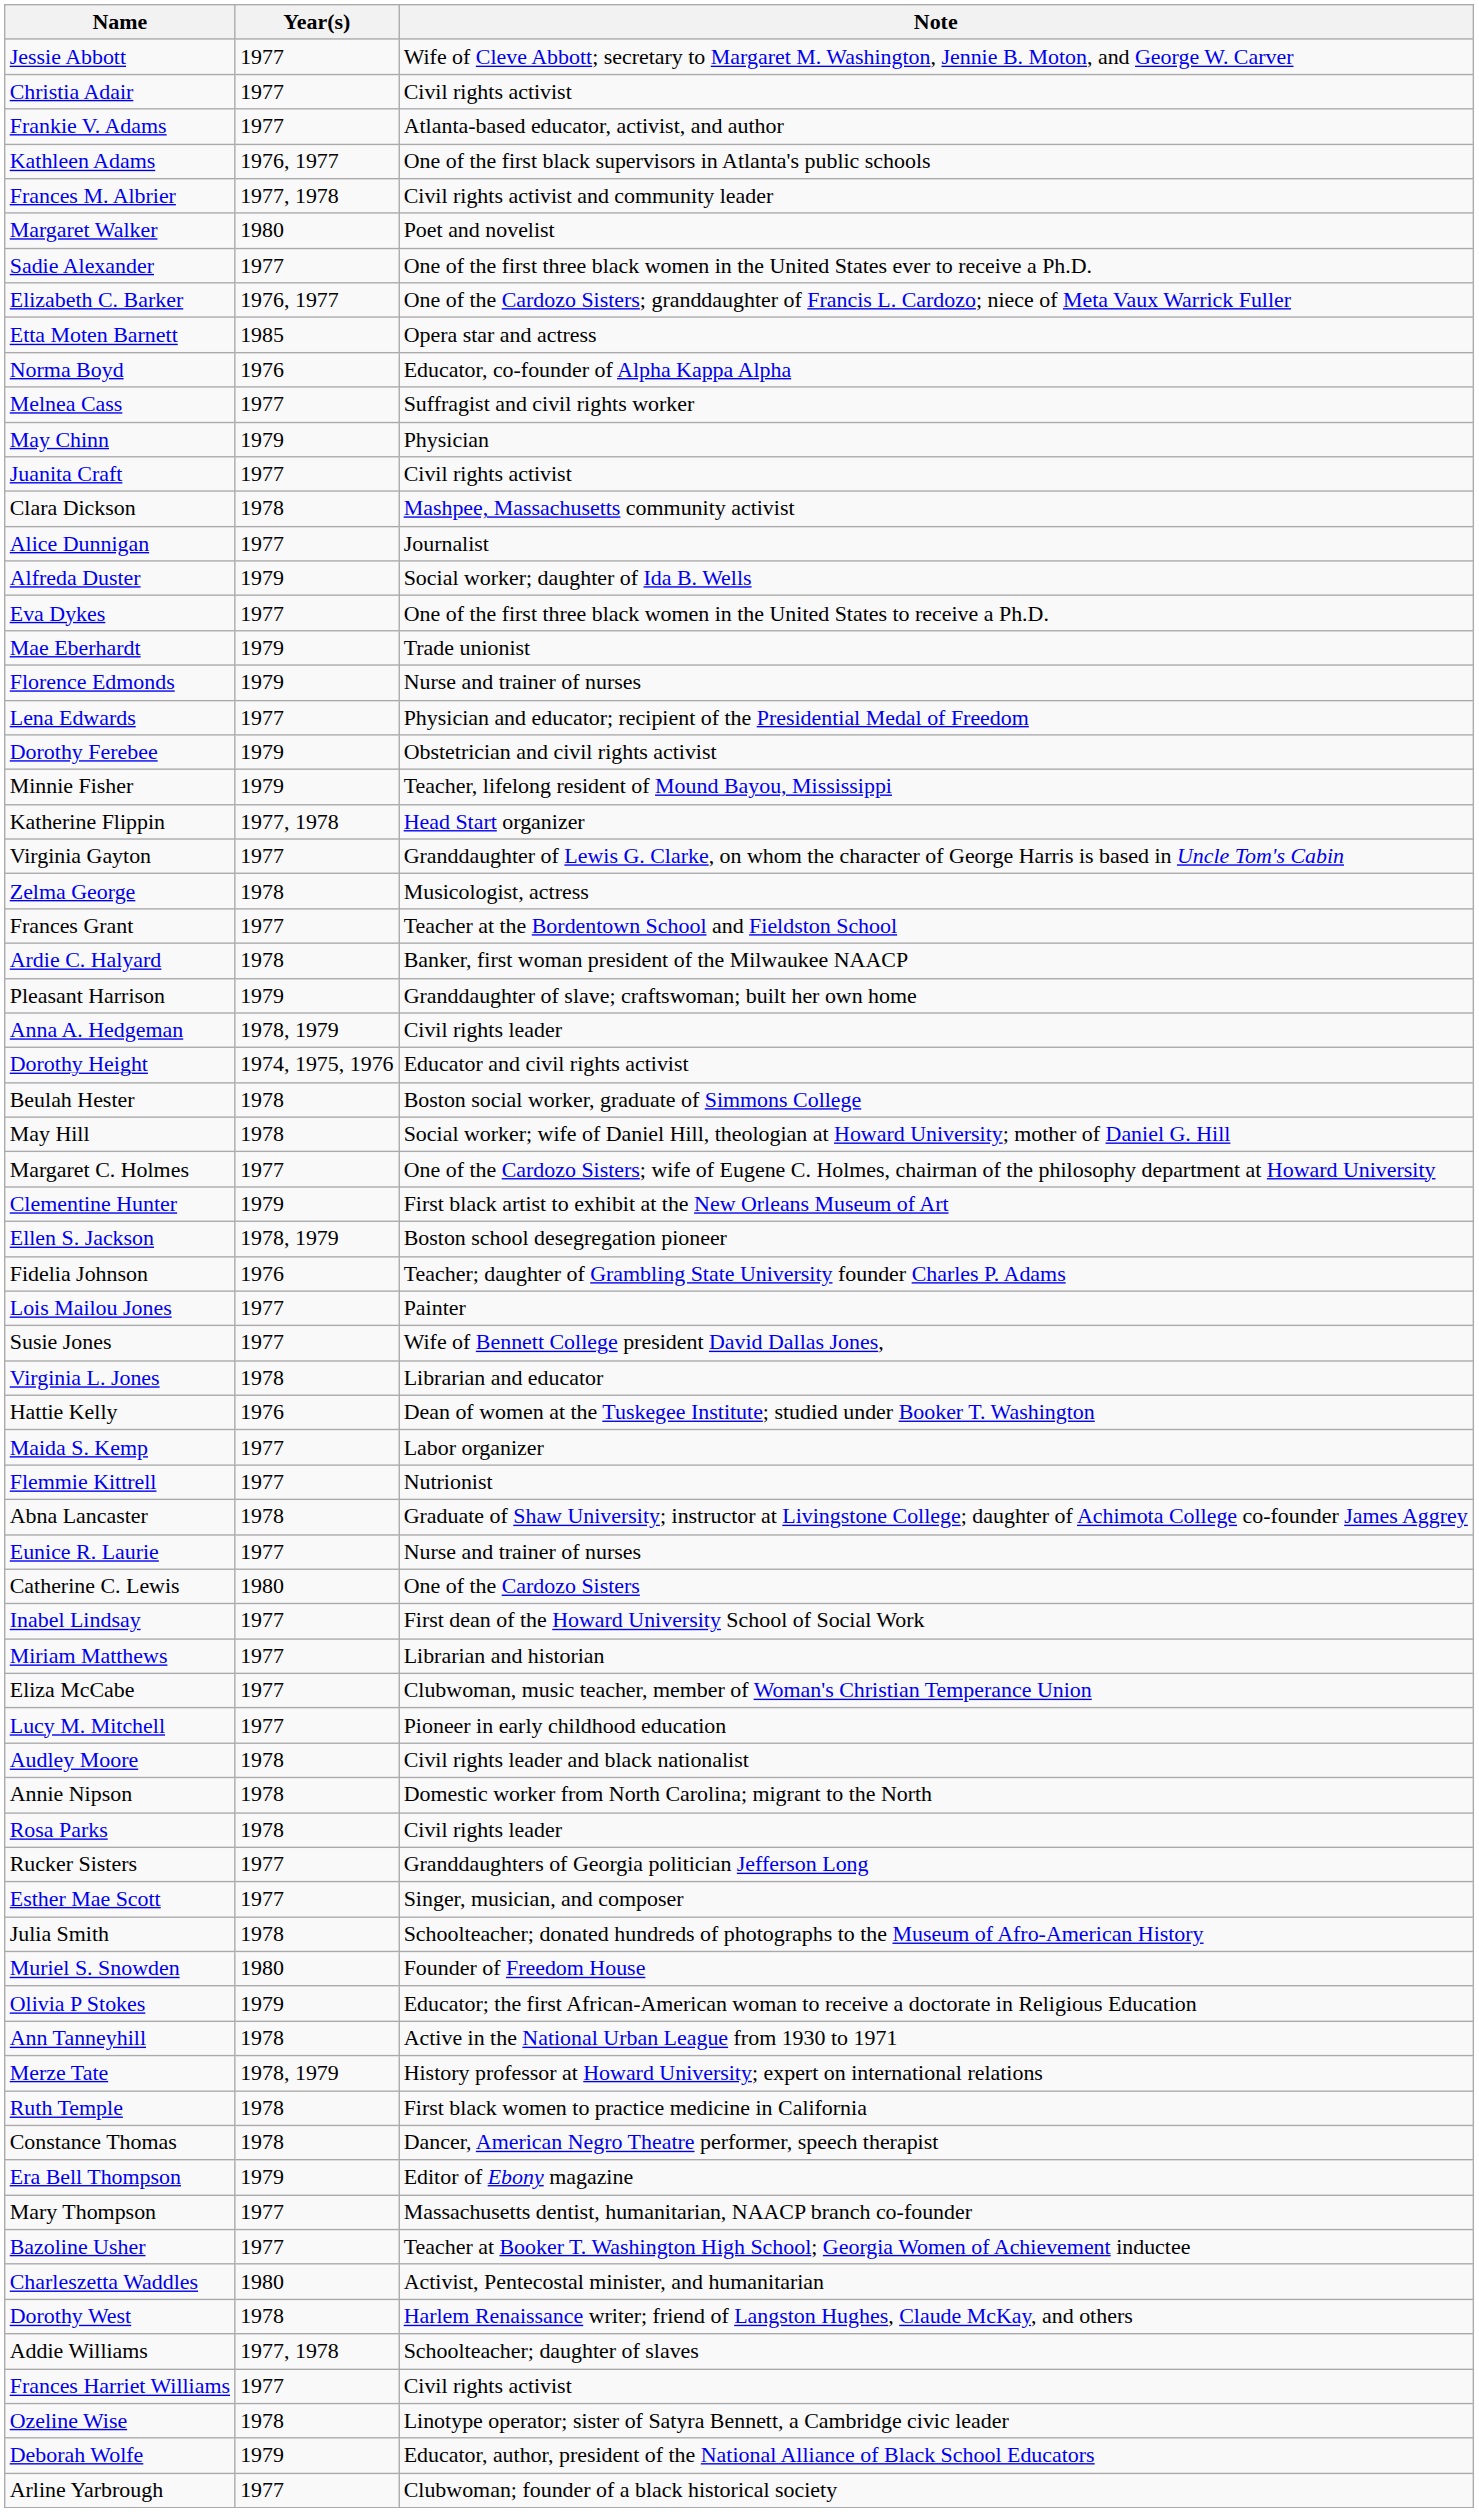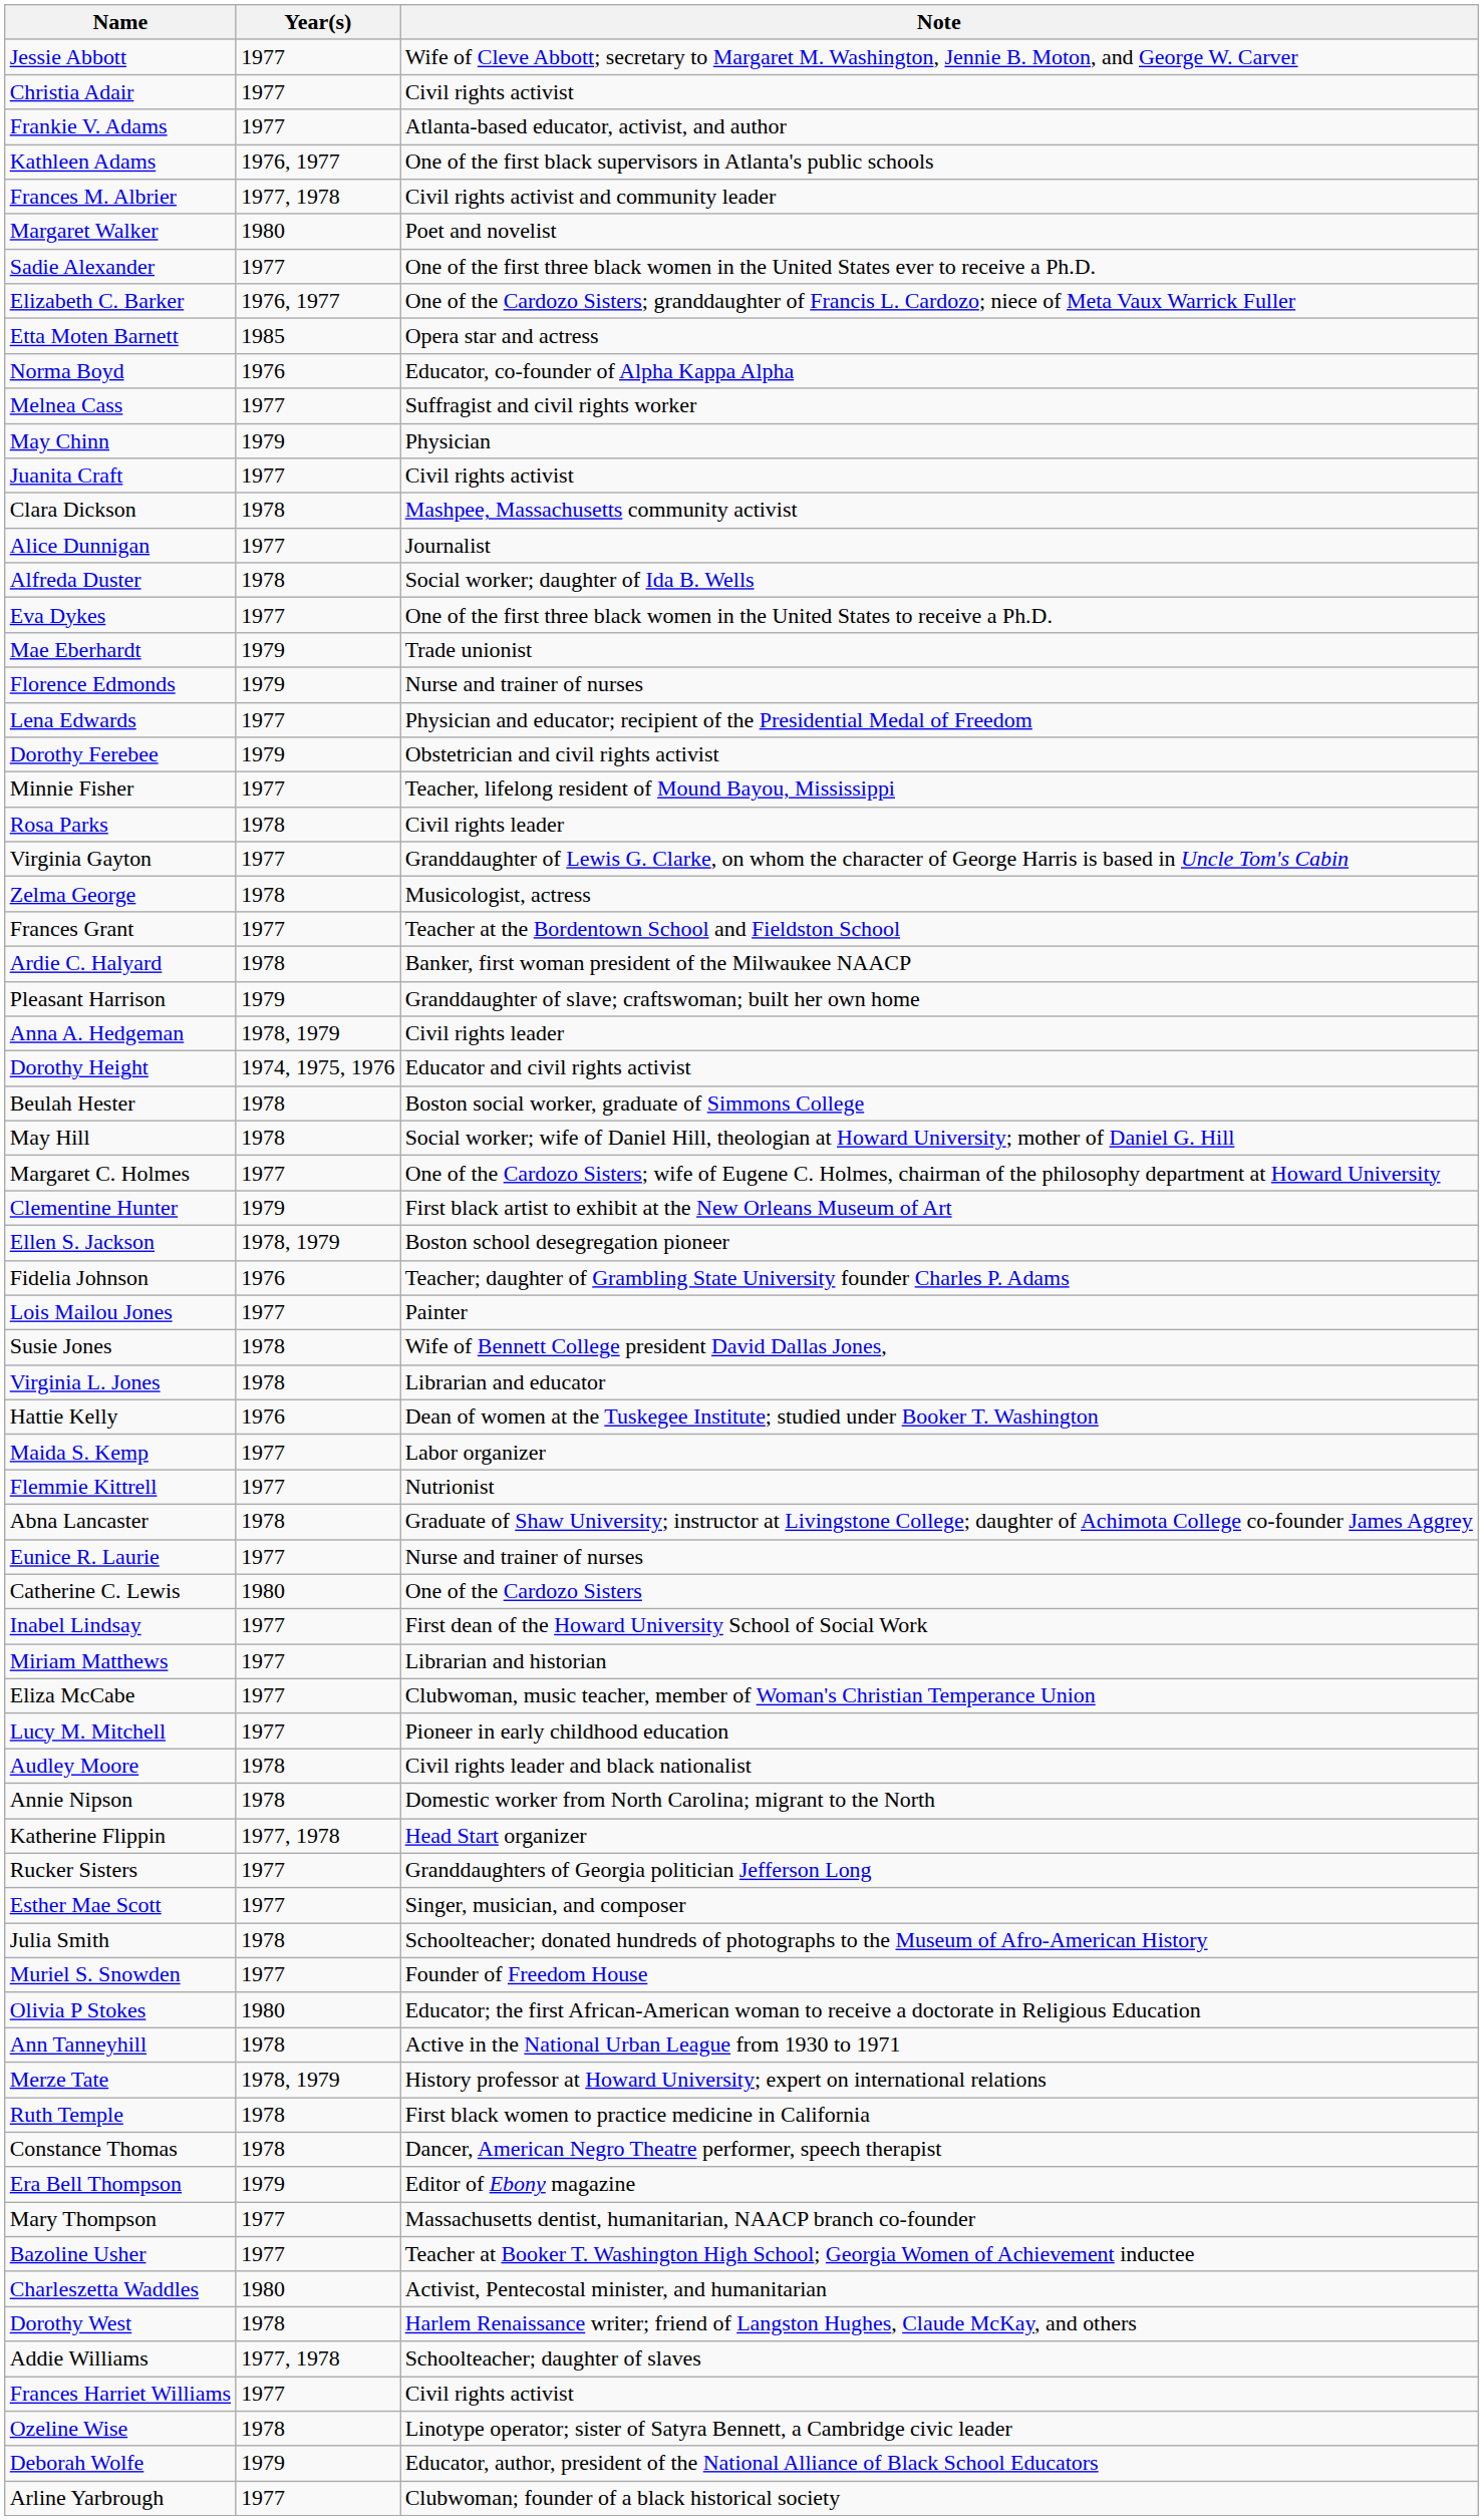Alfreda Duster | Year(s): 1979 -> 1978
Minnie Fisher | Year(s): 1979 -> 1977
rows swapped: Katherine Flippin <-> Rosa Parks
Susie Jones | Year(s): 1977 -> 1978
Muriel S. Snowden | Year(s): 1980 -> 1977
Olivia P Stokes | Year(s): 1979 -> 1980
